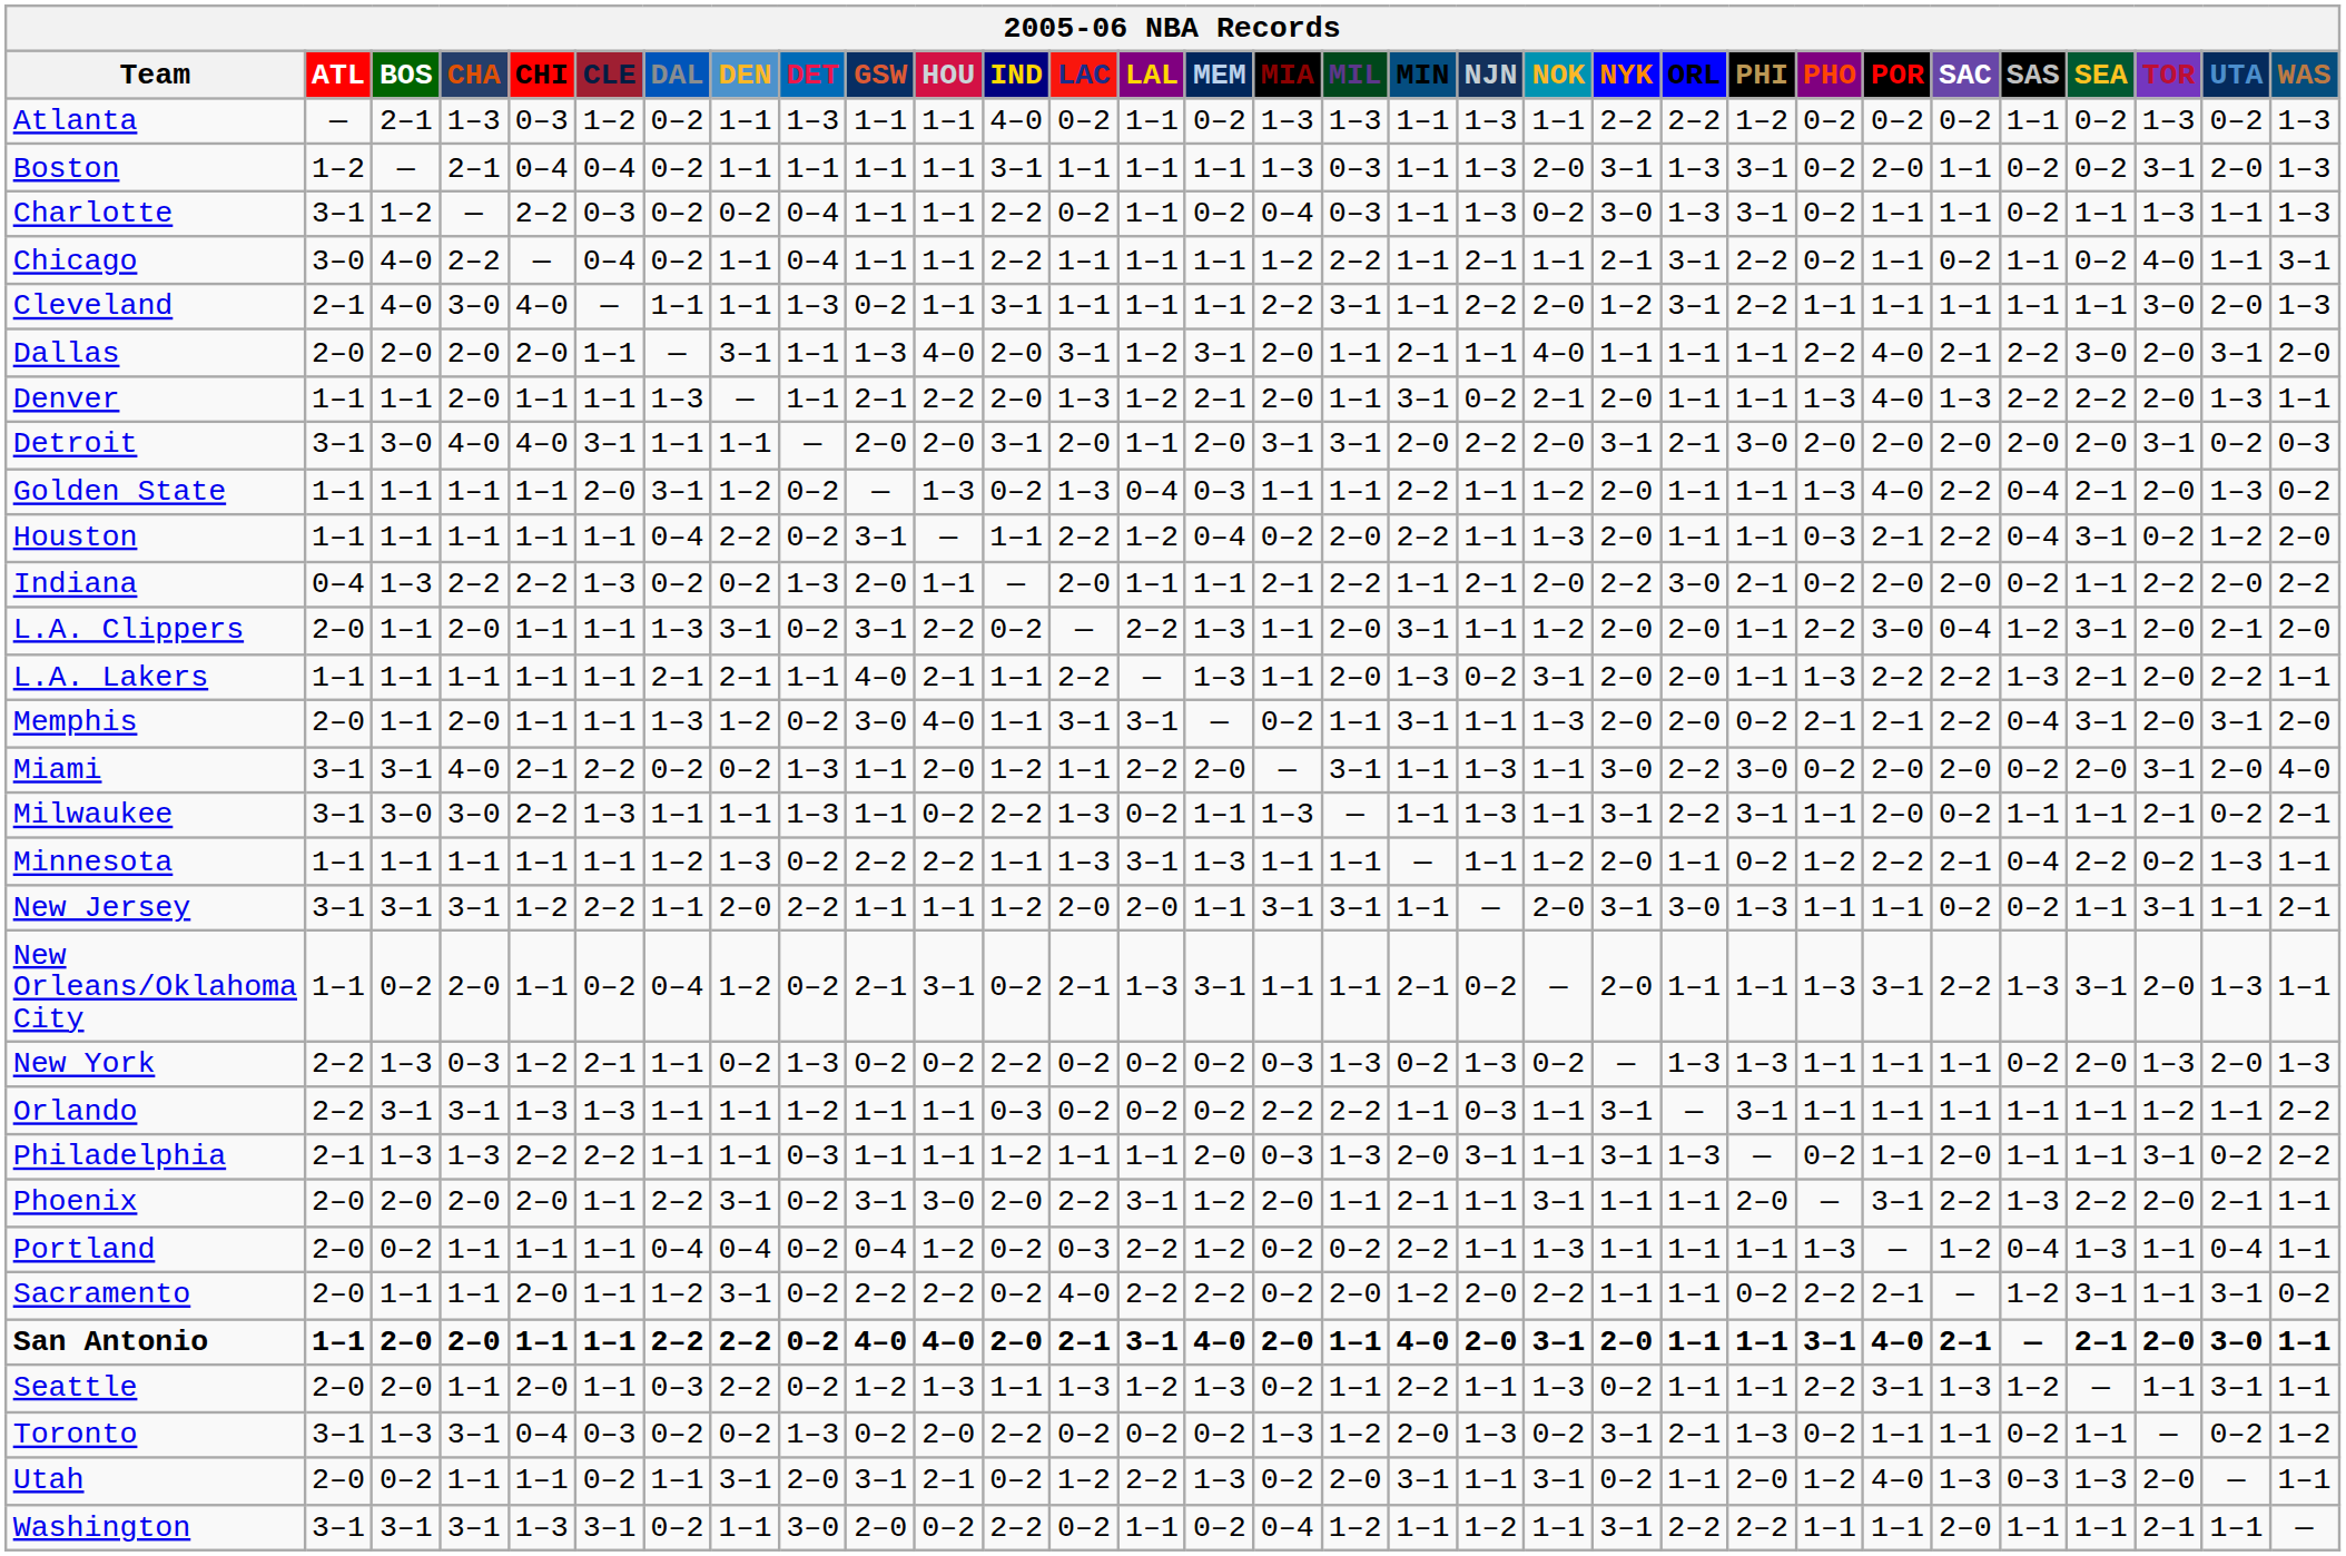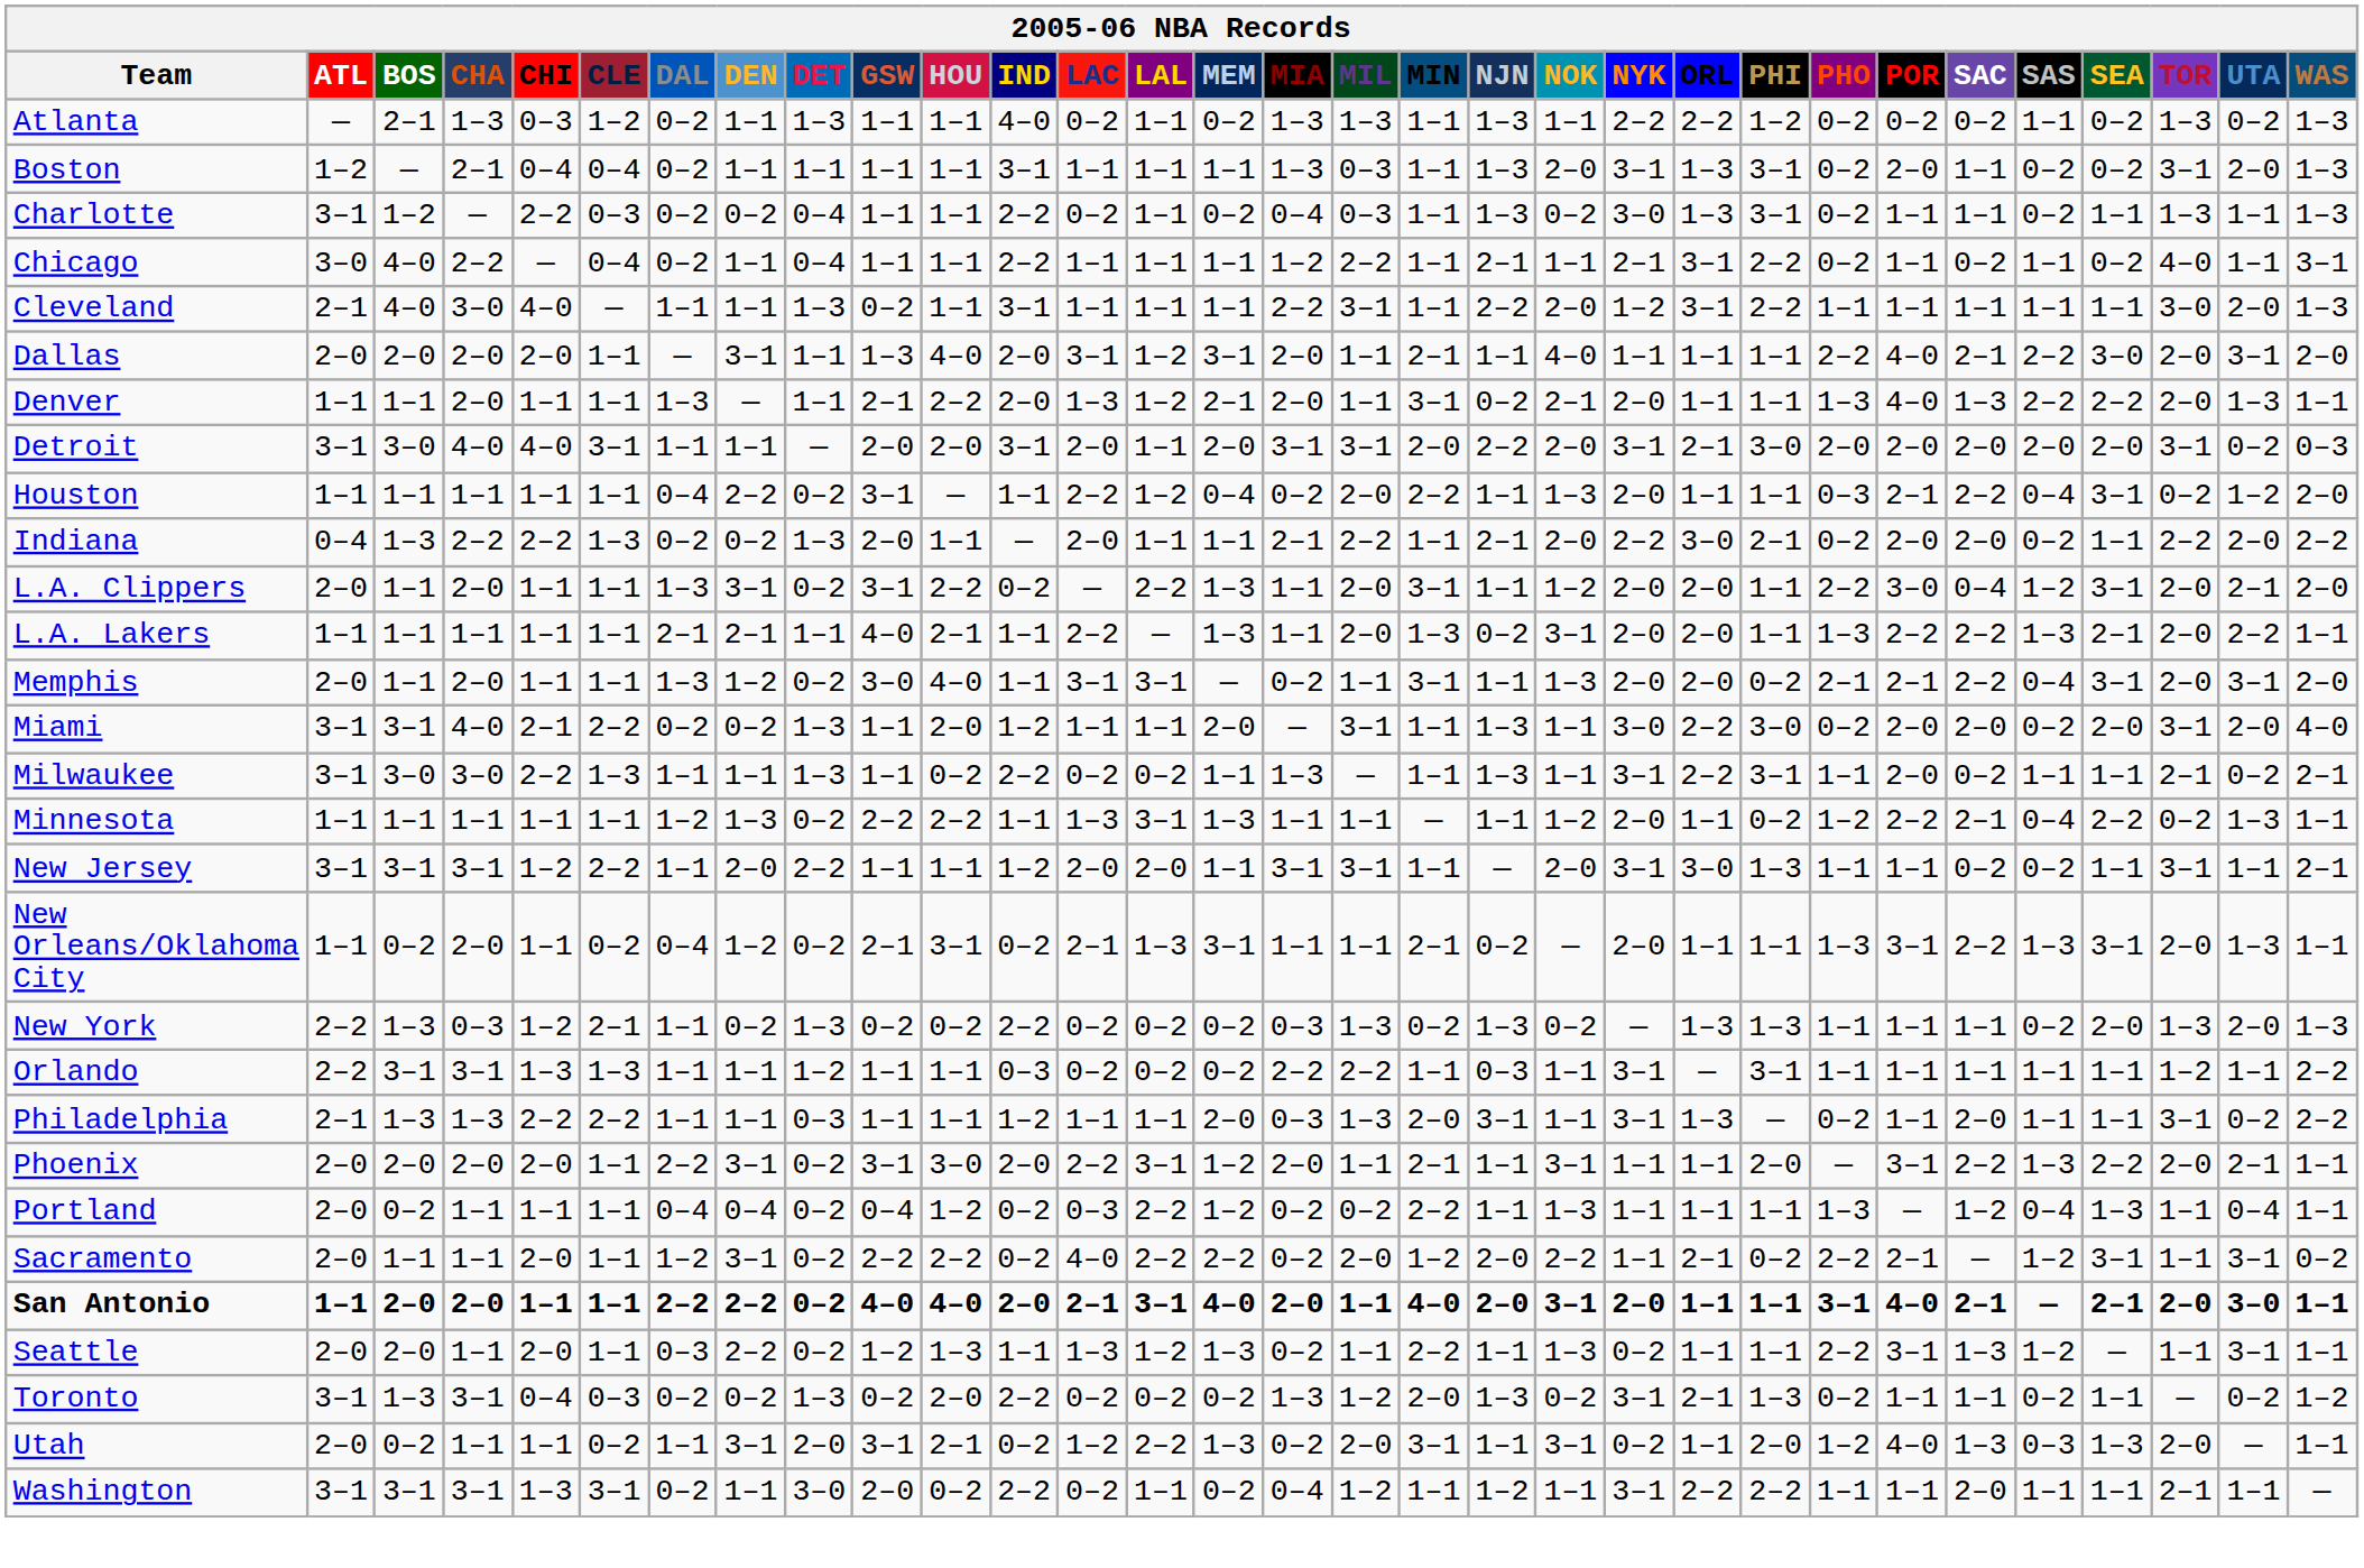- row: Golden State | 1–1 | 1–1 | 1–1 | 1–1 | 2–0 | 3–1 | 1–2 | 0–2 | — | 1–3 | 0–2 | 1–3 | 0–4 | 0–3 | 1–1 | 1–1 | 2–2 | 1–1 | 1–2 | 2–0 | 1–1 | 1–1 | 1–3 | 4–0 | 2–2 | 0–4 | 2–1 | 2–0 | 1–3 | 0–2
Miami | LAL: 2–2 -> 1–1
Milwaukee | LAC: 1–3 -> 0–2
Sacramento | ORL: 1–1 -> 2–1
